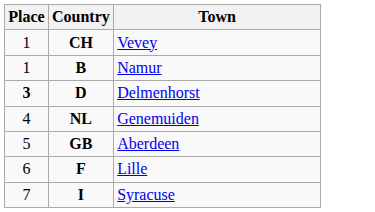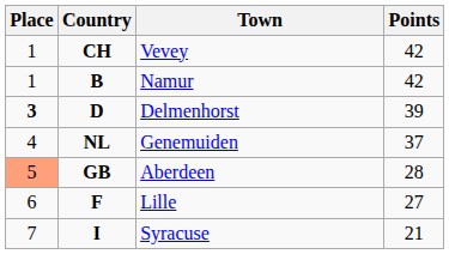+ column: Points | 42 | 42 | 39 | 37 | 28 | 27 | 21
Aberdeen | Place: no background -> lightsalmon background
